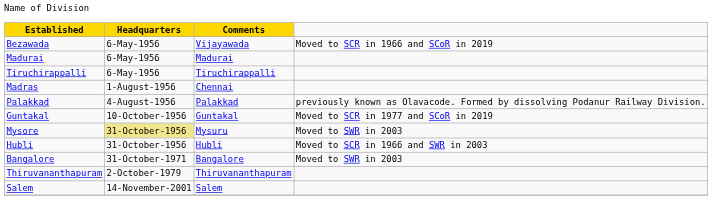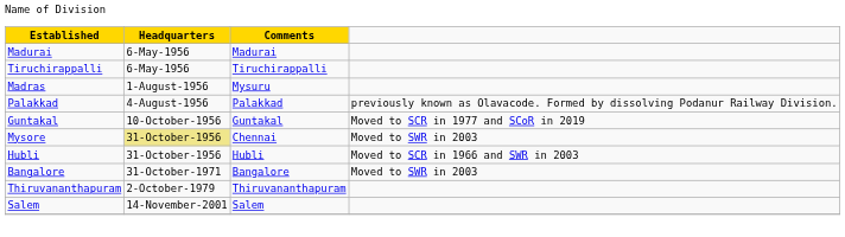- row: Bezawada | 6-May-1956 | Vijayawada | Moved to SCR in 1966 and SCoR in 2019
Madras | Headquarters: Chennai -> Mysuru
Mysore | Headquarters: Mysuru -> Chennai
